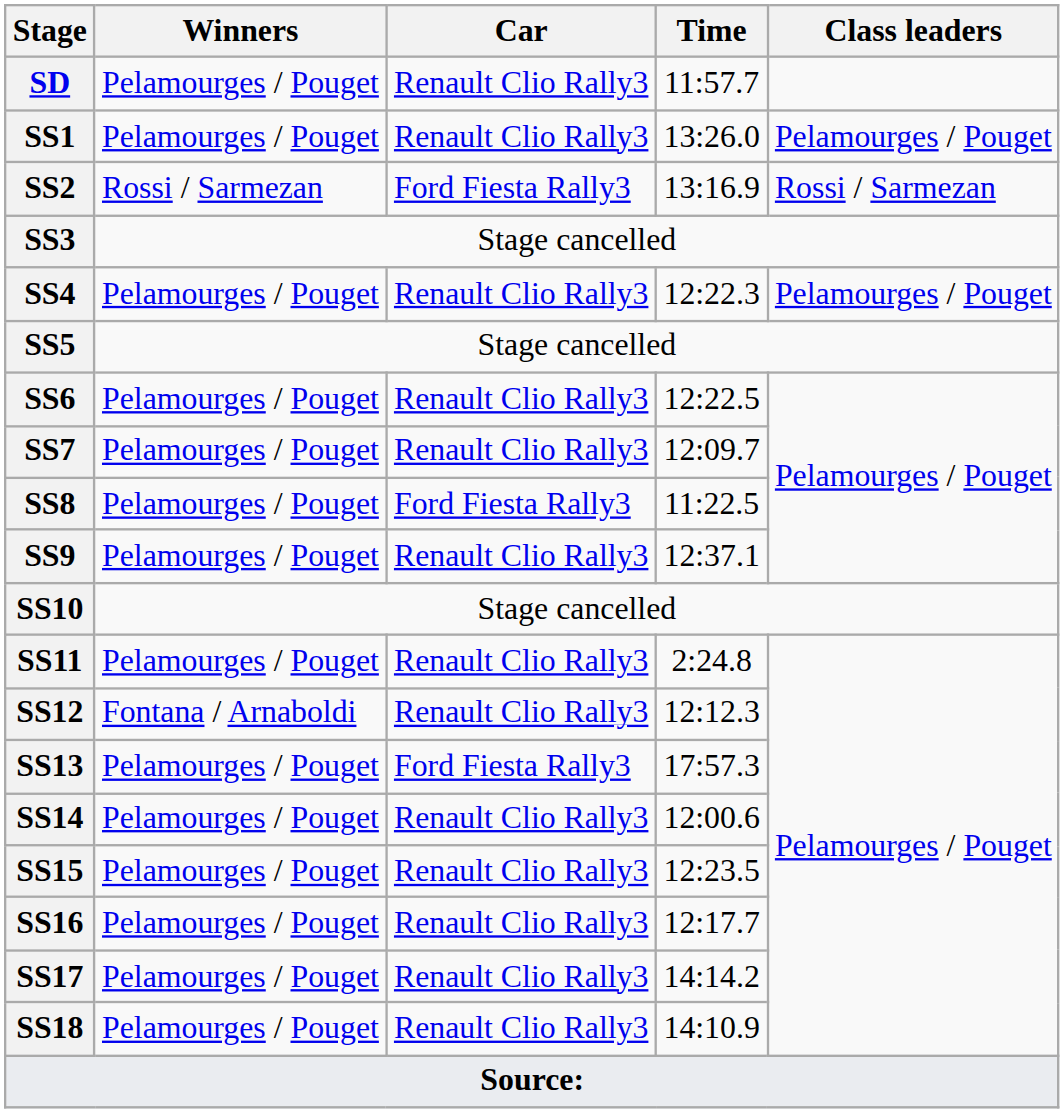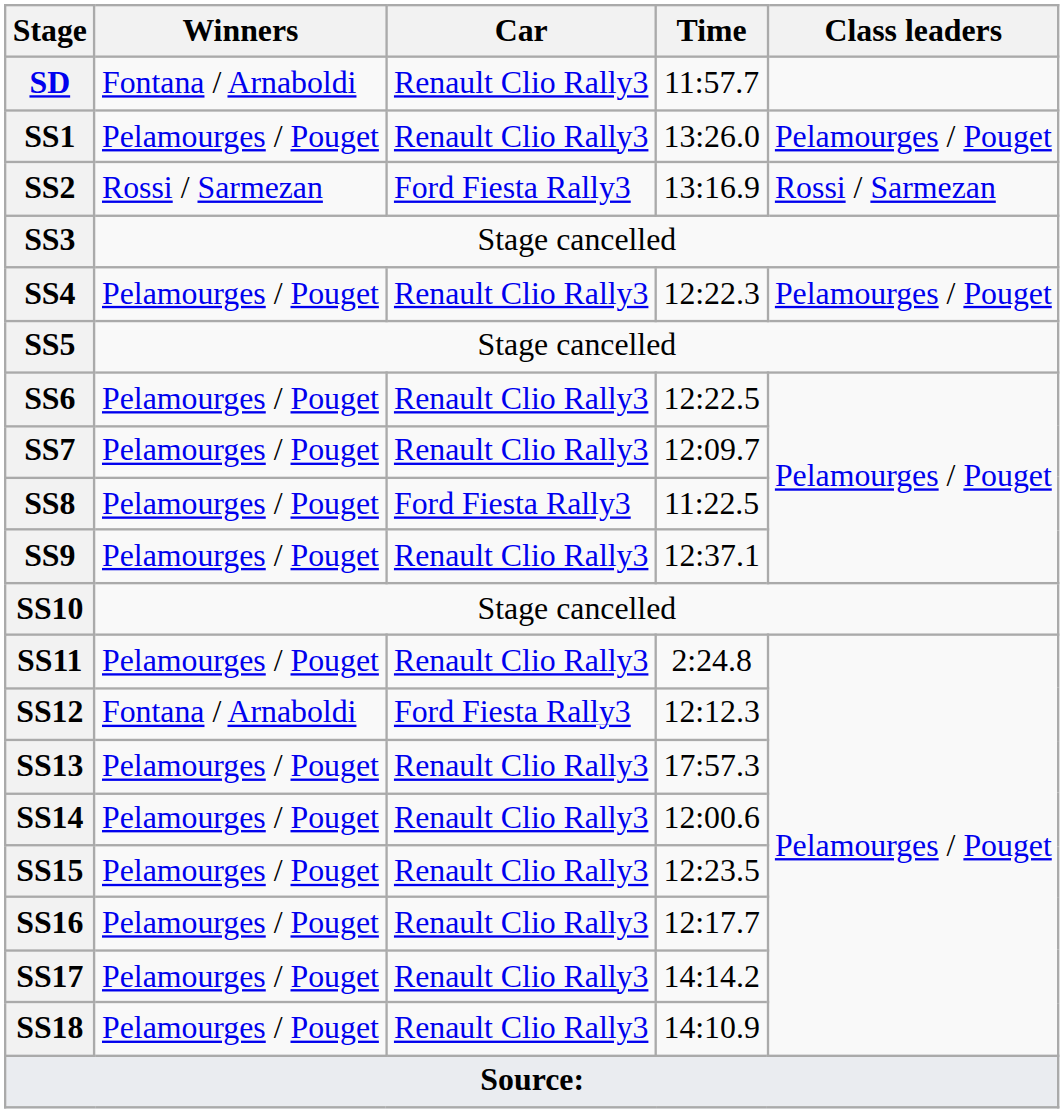SD | Winners: Pelamourges / Pouget -> Fontana / Arnaboldi
SS12 | Car: Renault Clio Rally3 -> Ford Fiesta Rally3
SS13 | Car: Ford Fiesta Rally3 -> Renault Clio Rally3
